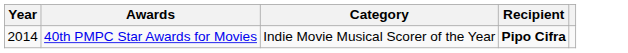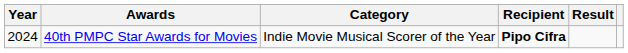+ column: Result
40th PMPC Star Awards for Movies | Year: 2014 -> 2024
